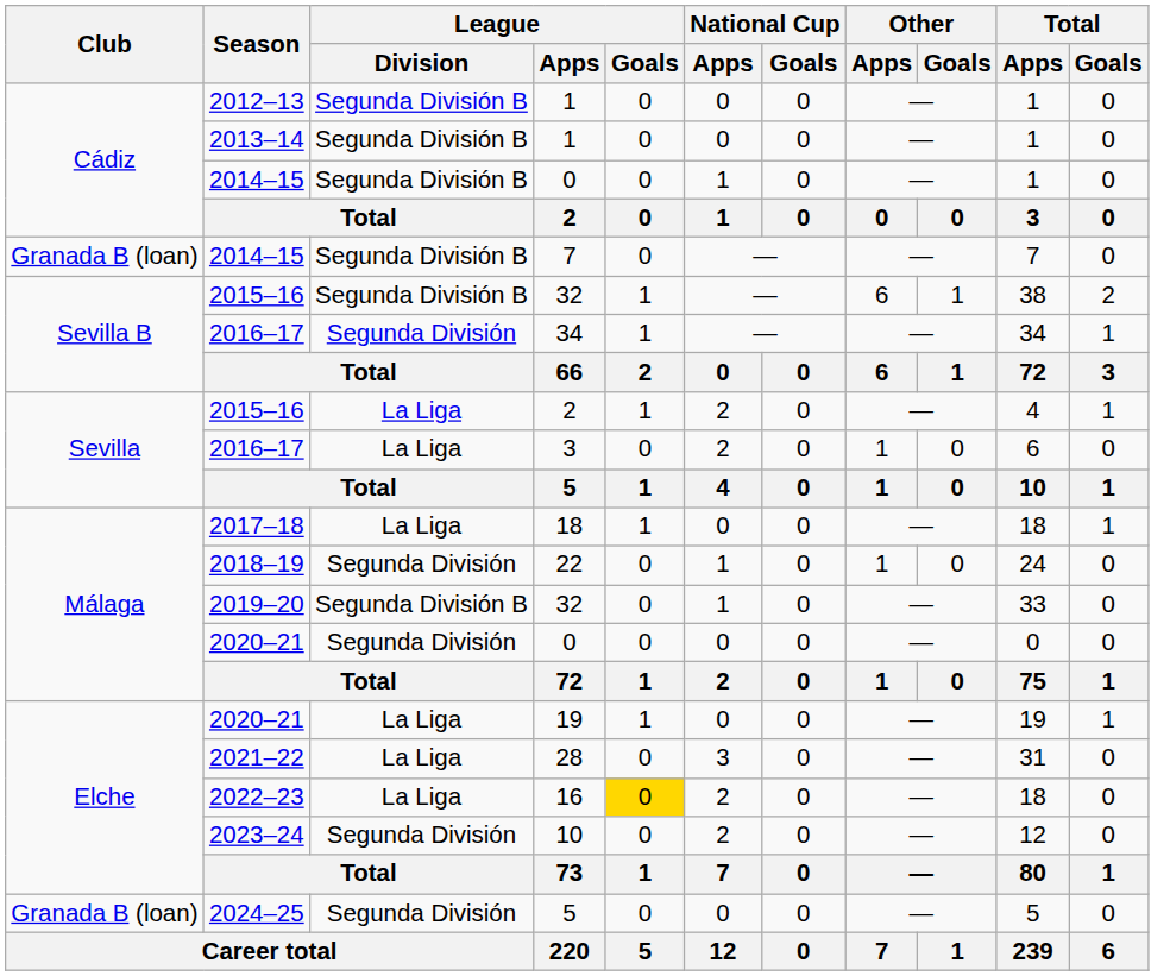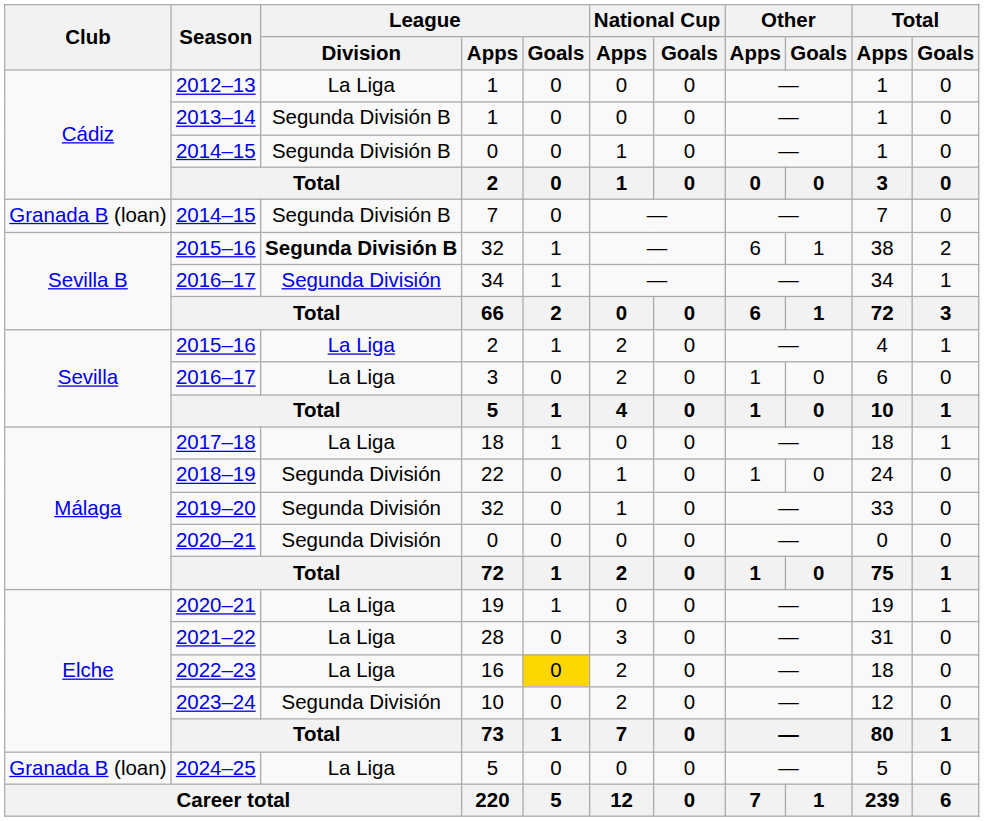2012–13 / 1 | League / Division: Segunda División B -> La Liga
2015–16 / 32 | League / Division: normal -> bold
2019–20 / 32 | League / Division: Segunda División B -> Segunda División
2024–25 / 5 | League / Division: Segunda División -> La Liga
